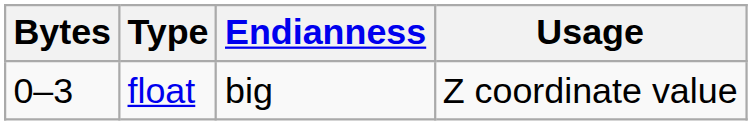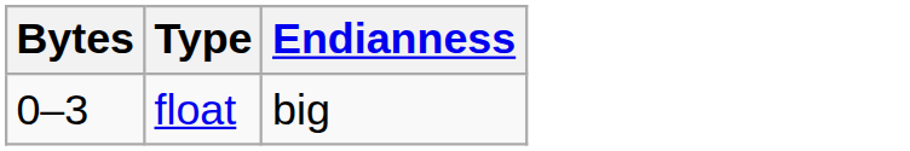- column: Usage | Z coordinate value
